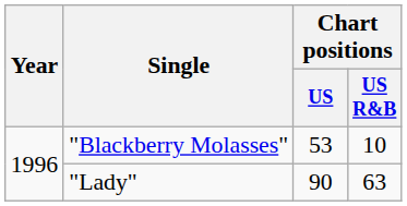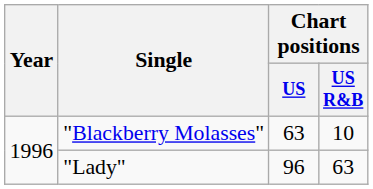"Blackberry Molasses" | Chart positions / US: 53 -> 63
"Lady" | Chart positions / US: 90 -> 96
